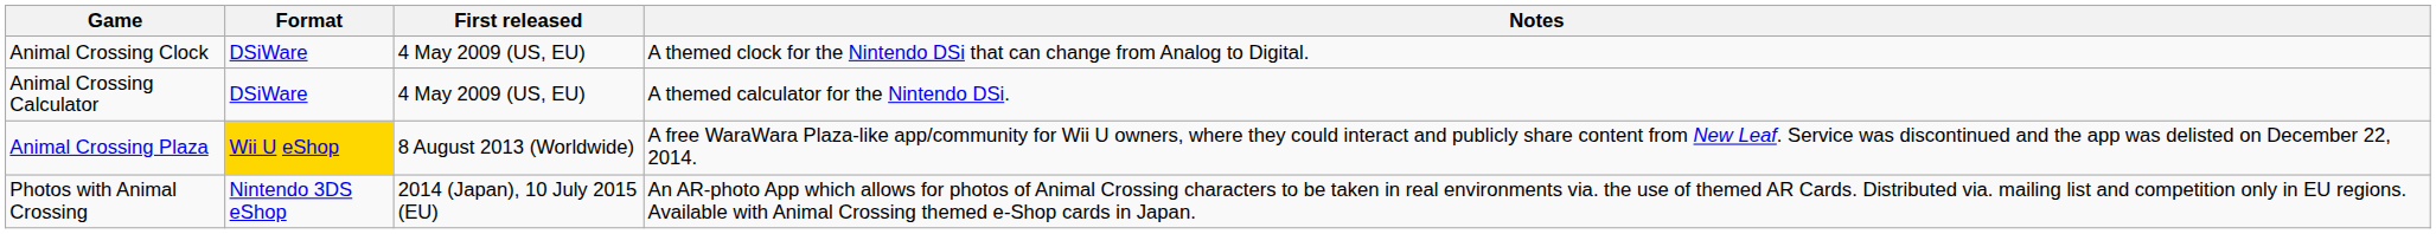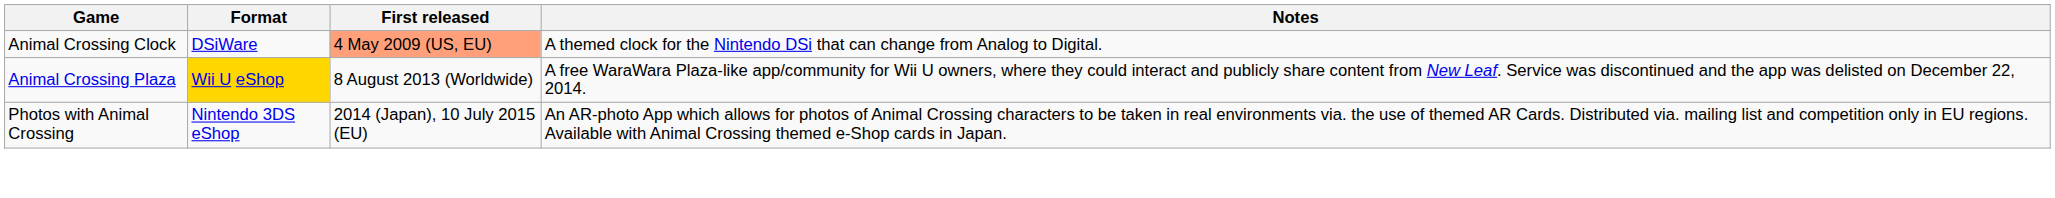Animal Crossing Clock | First released: no background -> lightsalmon background
- row: Animal Crossing Calculator | DSiWare | 4 May 2009 (US, EU) | A themed calculator for the Nintendo DSi.
